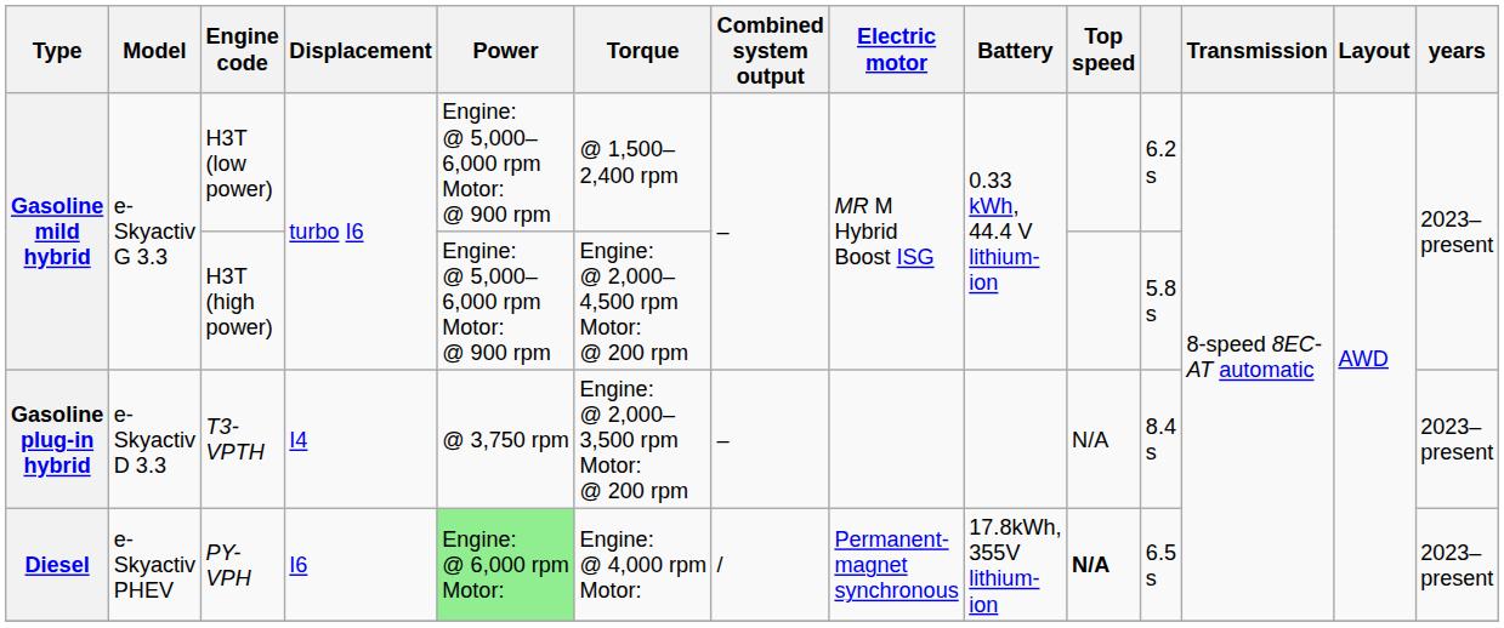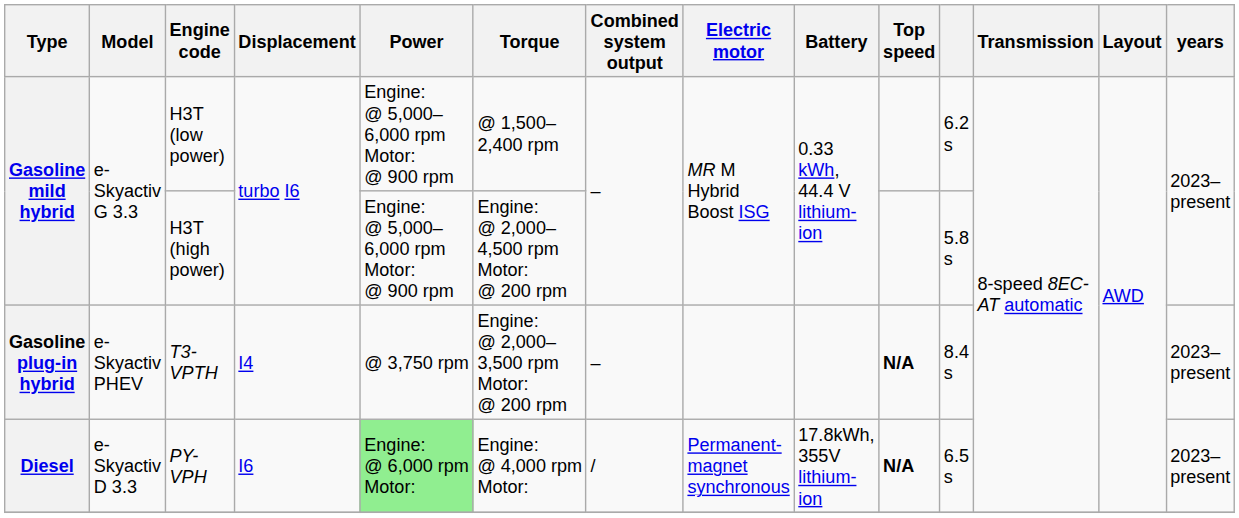T3-VPTH | Model: e-Skyactiv D 3.3 -> e-Skyactiv PHEV
T3-VPTH | Top speed: normal -> bold
PY-VPH | Model: e-Skyactiv PHEV -> e-Skyactiv D 3.3
